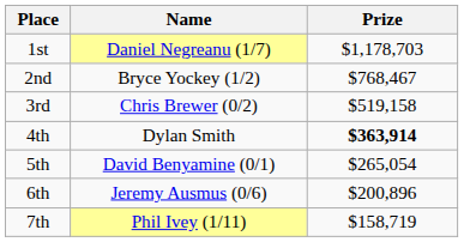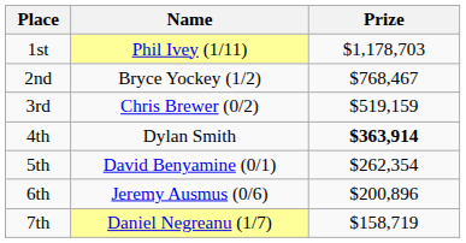1st | Name: Daniel Negreanu (1/7) -> Phil Ivey (1/11)
3rd | Prize: $519,158 -> $519,159
5th | Prize: $265,054 -> $262,354
7th | Name: Phil Ivey (1/11) -> Daniel Negreanu (1/7)
